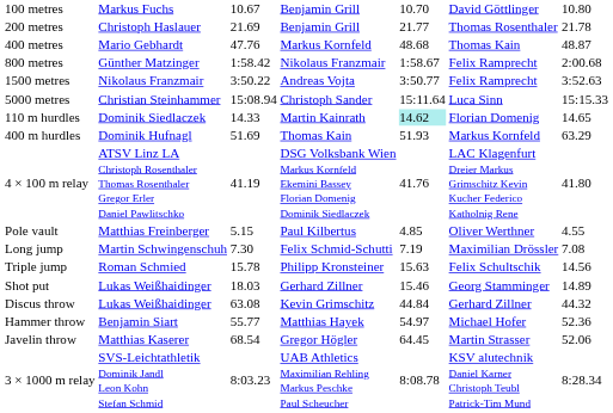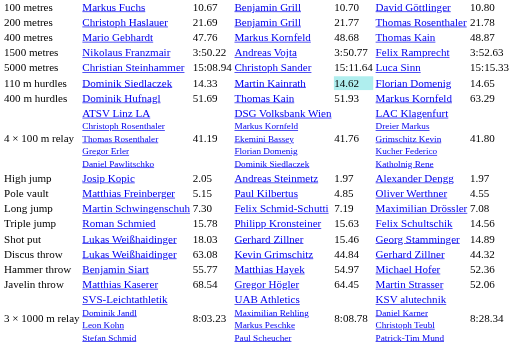- row: 800 metres | Günther Matzinger | 1:58.42 | Nikolaus Franzmair | 1:58.67 | Felix Ramprecht | 2:00.68
+ row: High jump | Josip Kopic | 2.05 | Andreas Steinmetz | 1.97 | Alexander Dengg | 1.97
